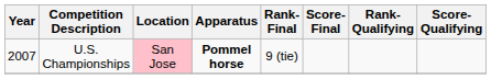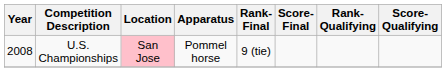U.S. Championships | Year: 2007 -> 2008
U.S. Championships | Apparatus: bold -> normal
